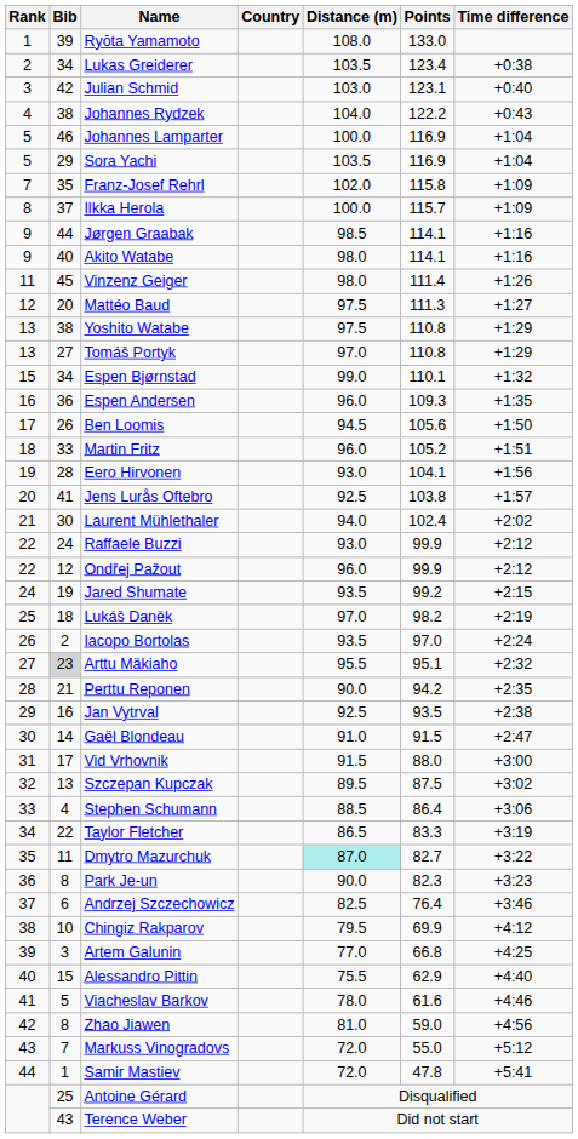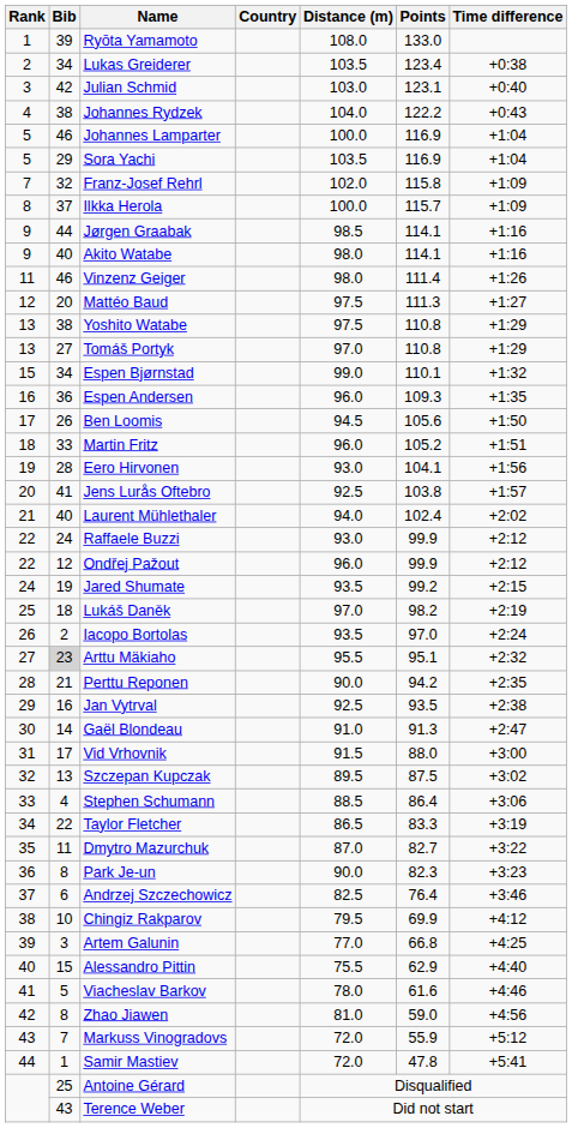Franz-Josef Rehrl | Bib: 35 -> 32
Vinzenz Geiger | Bib: 45 -> 46
Laurent Mühlethaler | Bib: 30 -> 40
Gaël Blondeau | Points: 91.5 -> 91.3
Dmytro Mazurchuk | Distance (m): paleturquoise background -> no background
Markuss Vinogradovs | Points: 55.0 -> 55.9
